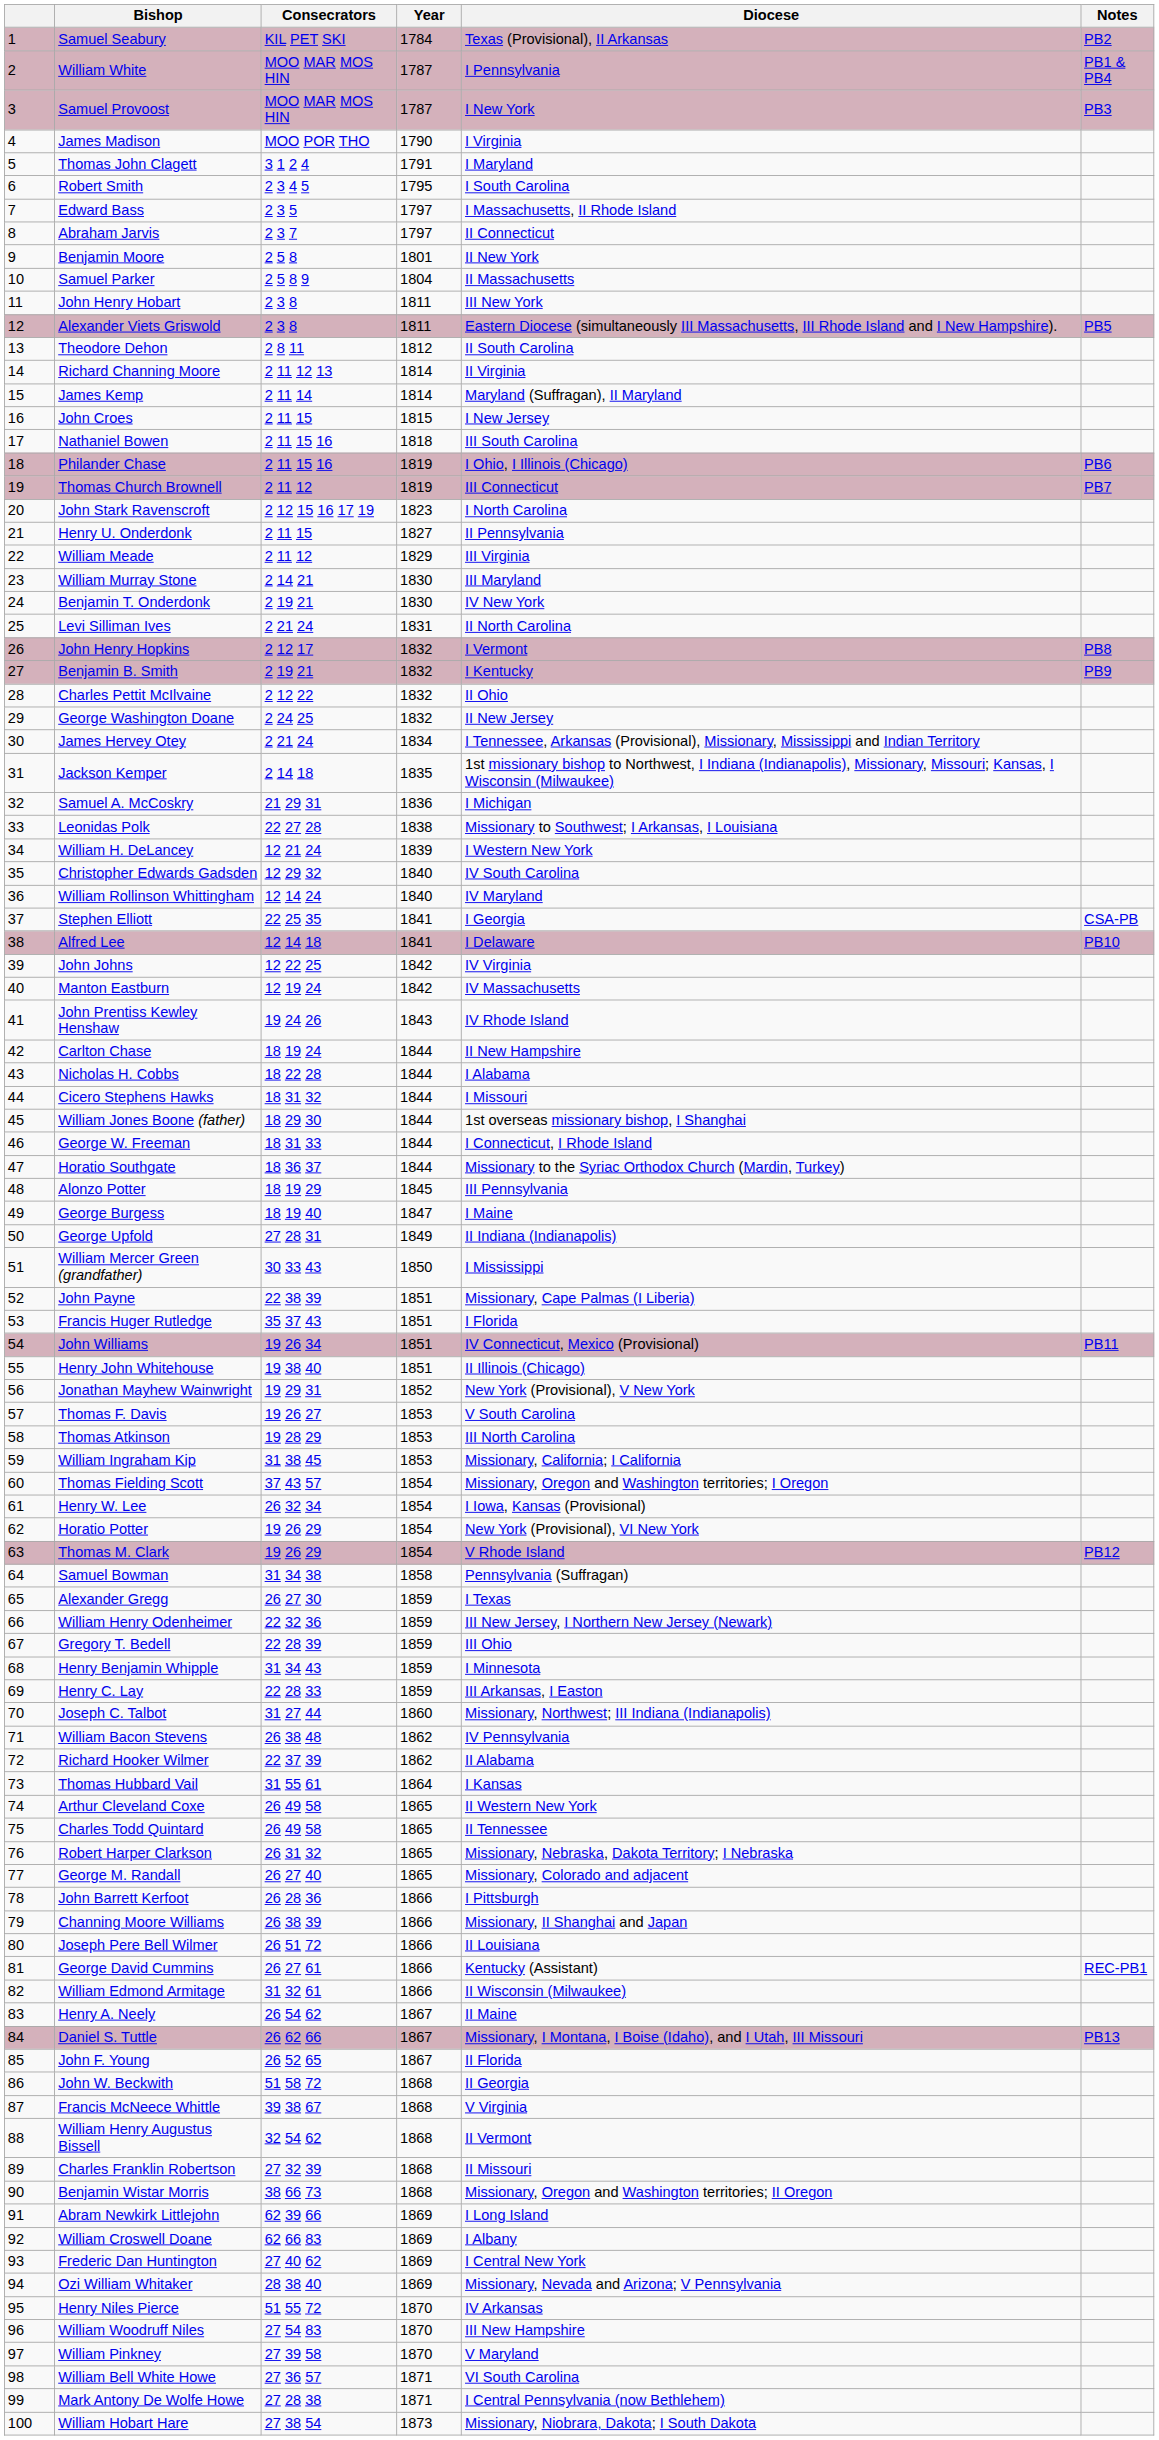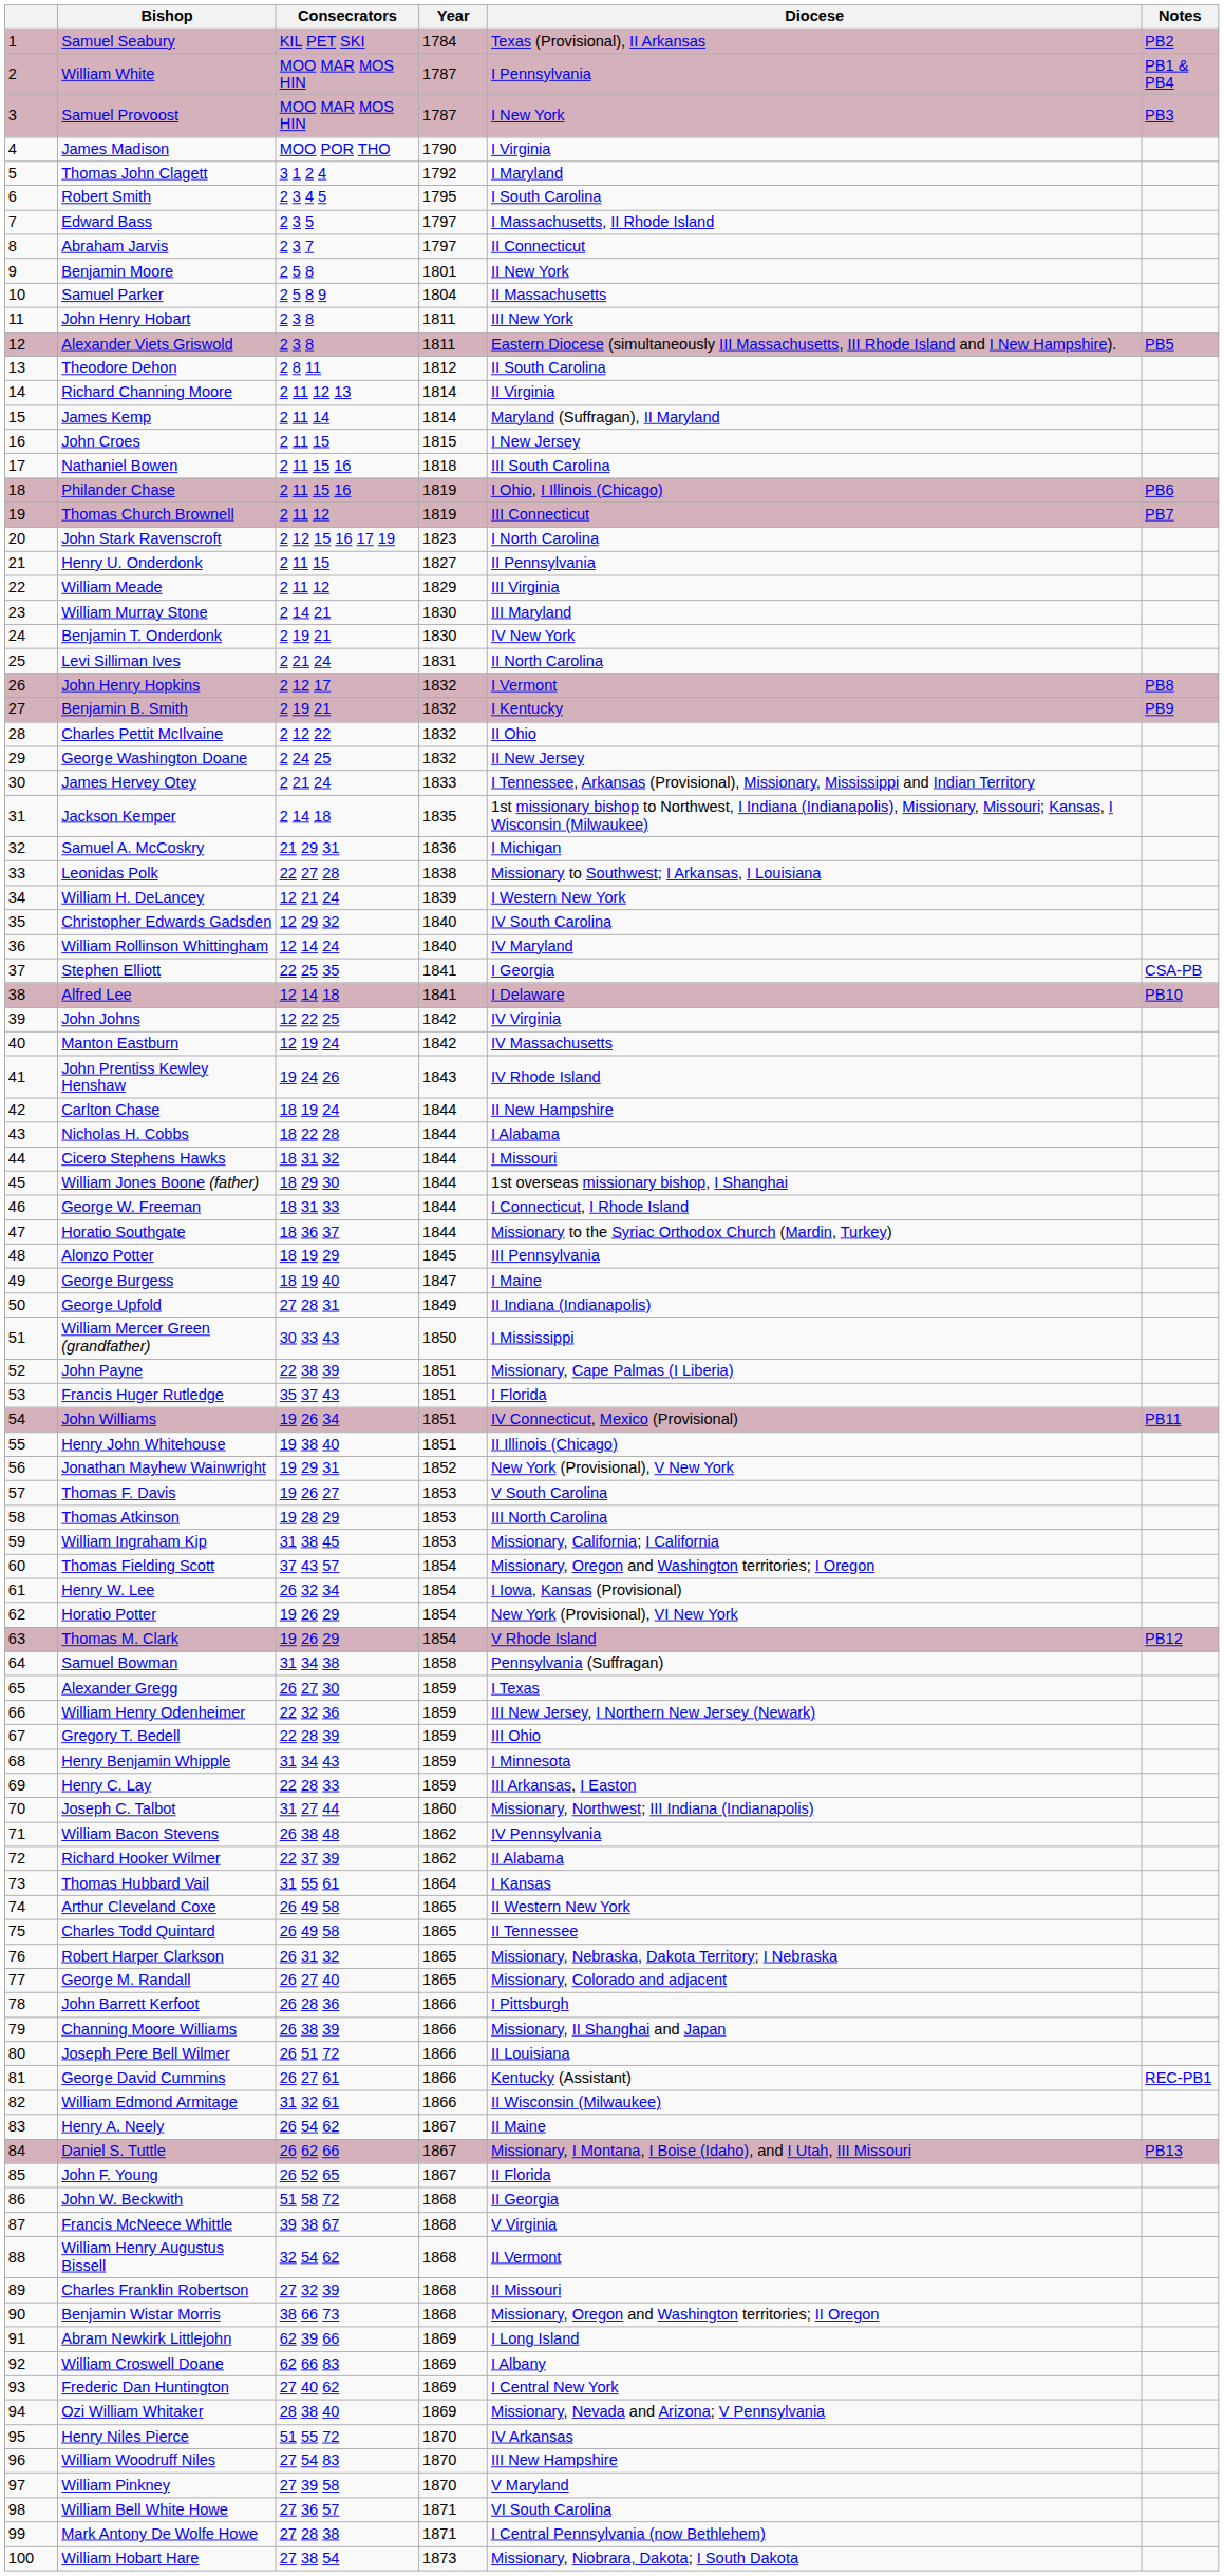Thomas John Clagett | Year: 1791 -> 1792
James Hervey Otey | Year: 1834 -> 1833
